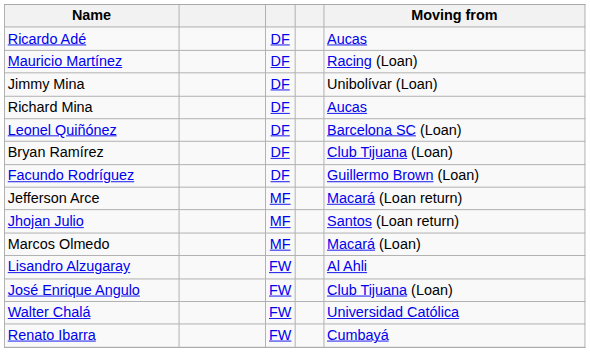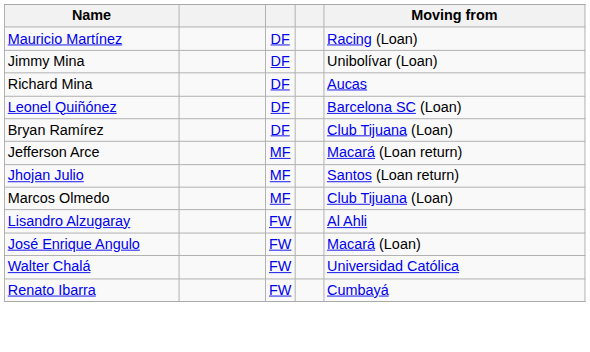- row: Ricardo Adé | DF | Aucas
- row: Facundo Rodríguez | DF | Guillermo Brown (Loan)
Marcos Olmedo | Moving from: Macará (Loan) -> Club Tijuana (Loan)
José Enrique Angulo | Moving from: Club Tijuana (Loan) -> Macará (Loan)
